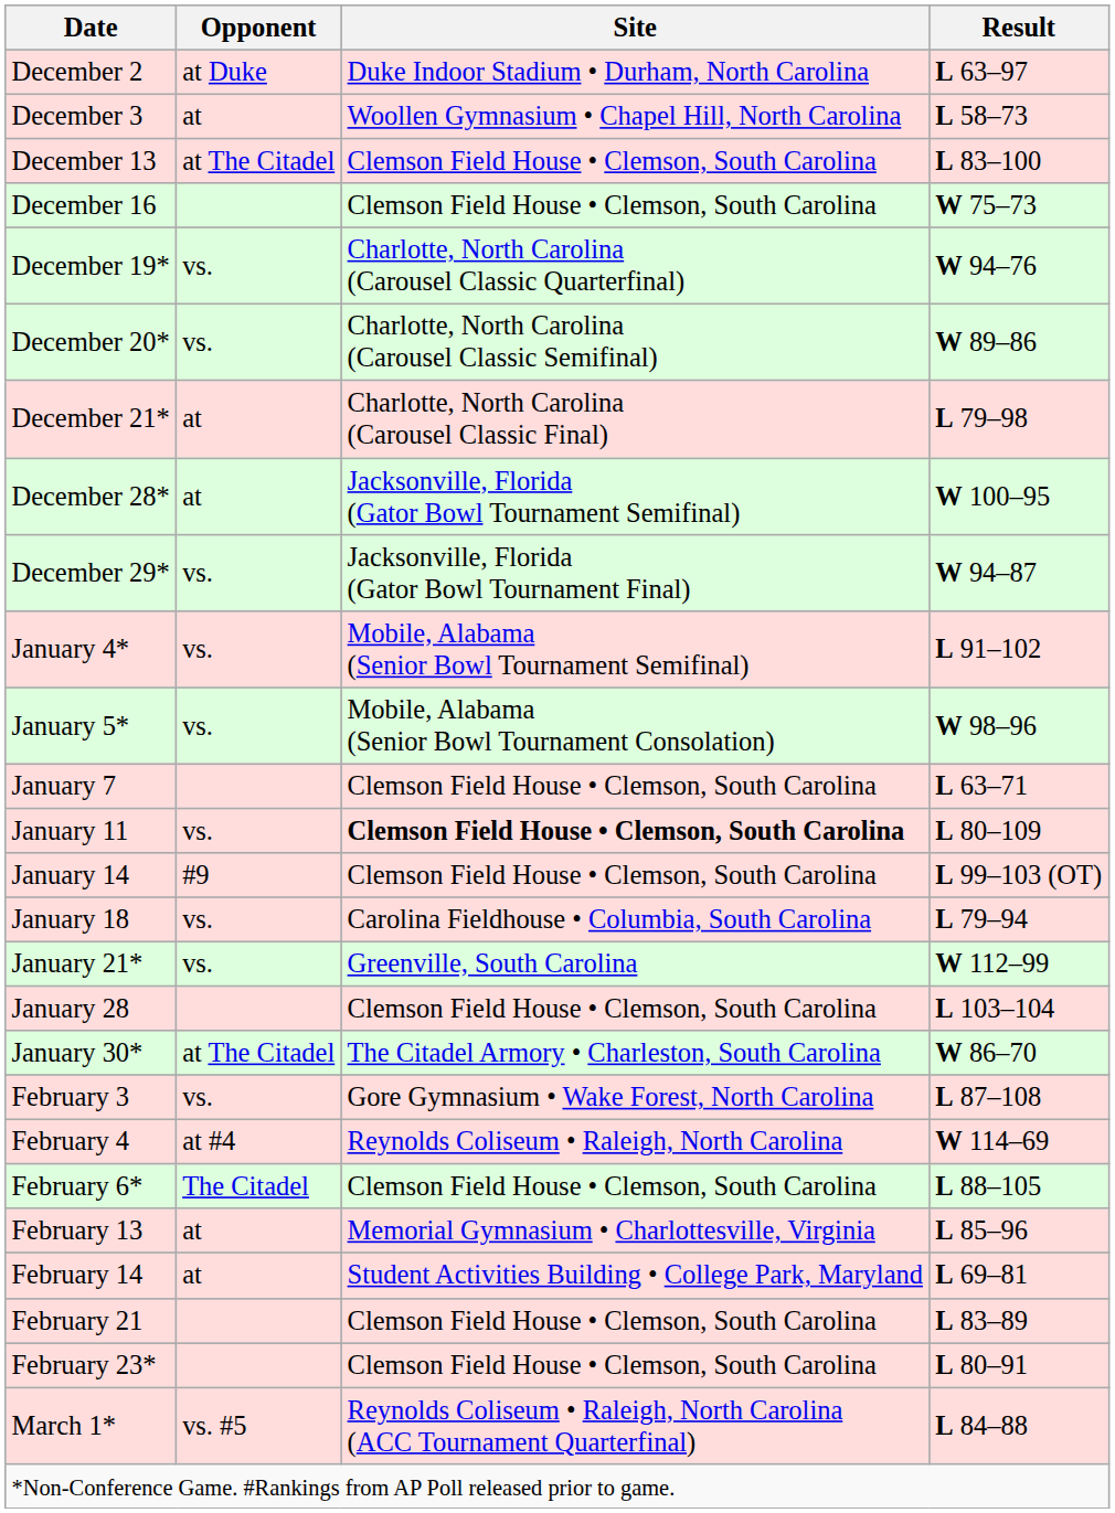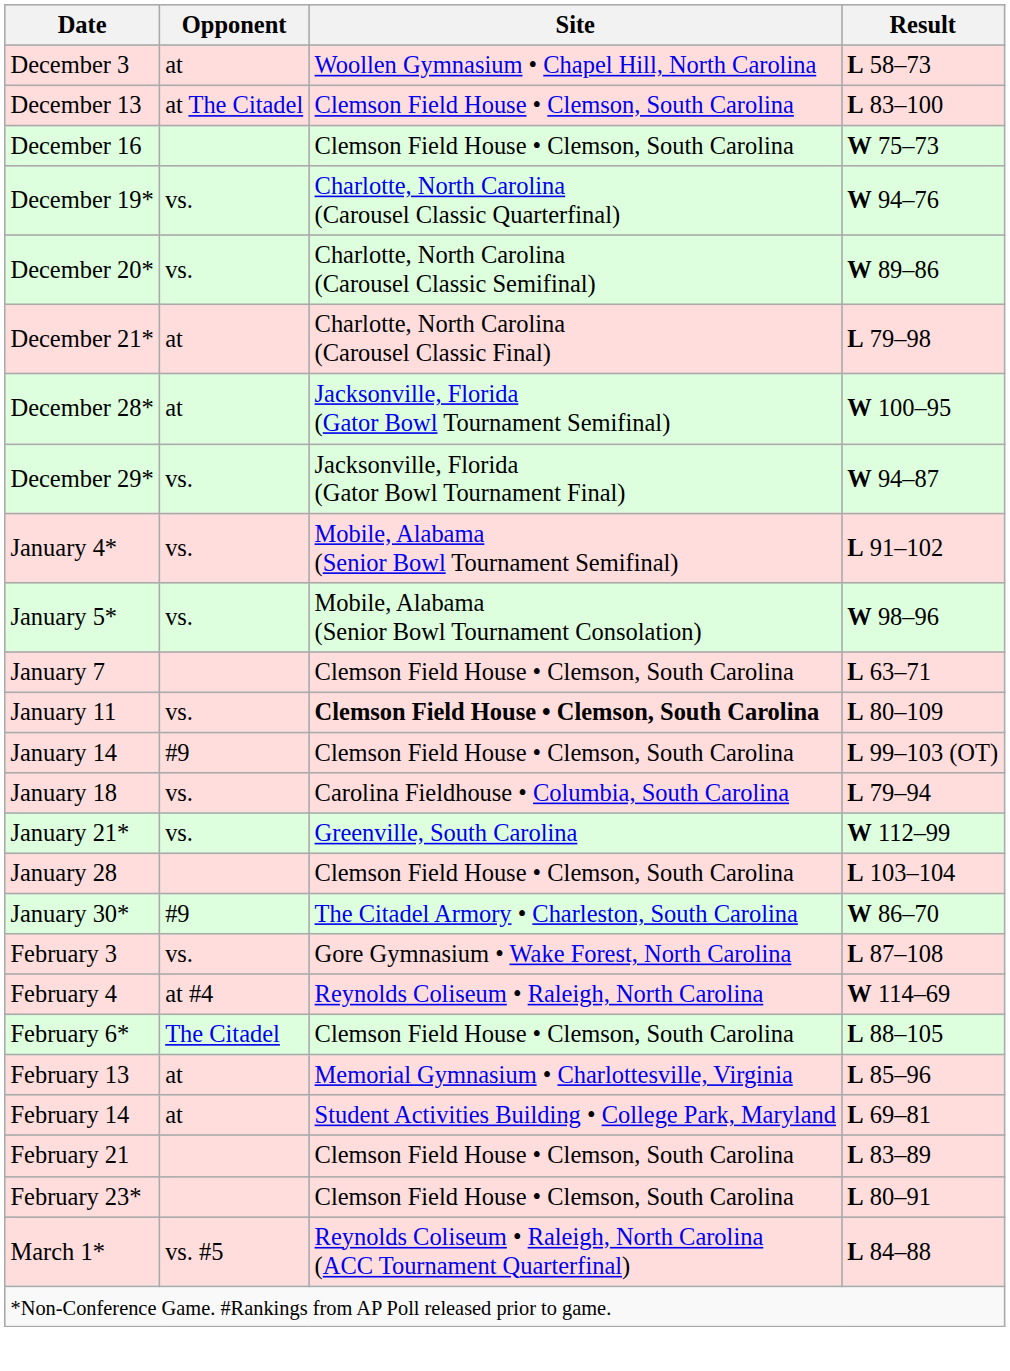- row: December 2 | at Duke | Duke Indoor Stadium • Durham, North Carolina | L 63–97
January 30* | Opponent: at The Citadel -> #9
